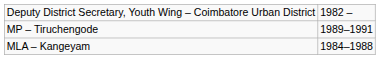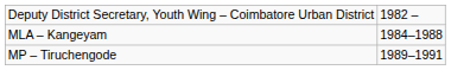rows swapped: MLA – Kangeyam <-> MP – Tiruchengode
